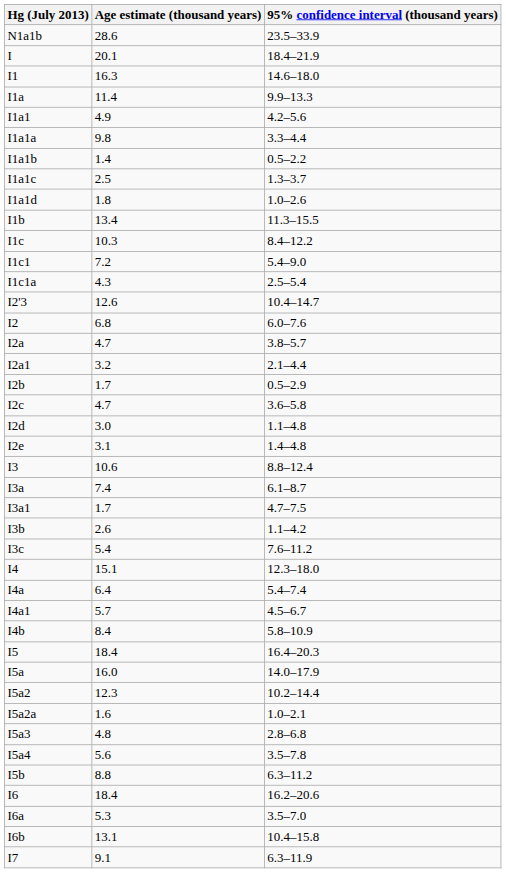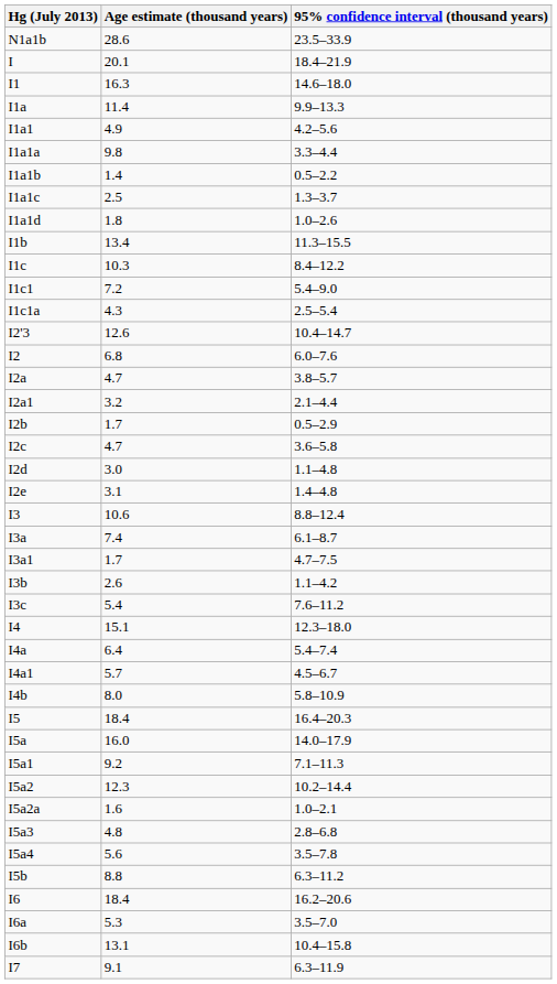I4b | Age estimate (thousand years): 8.4 -> 8.0
+ row: I5a1 | 9.2 | 7.1–11.3
